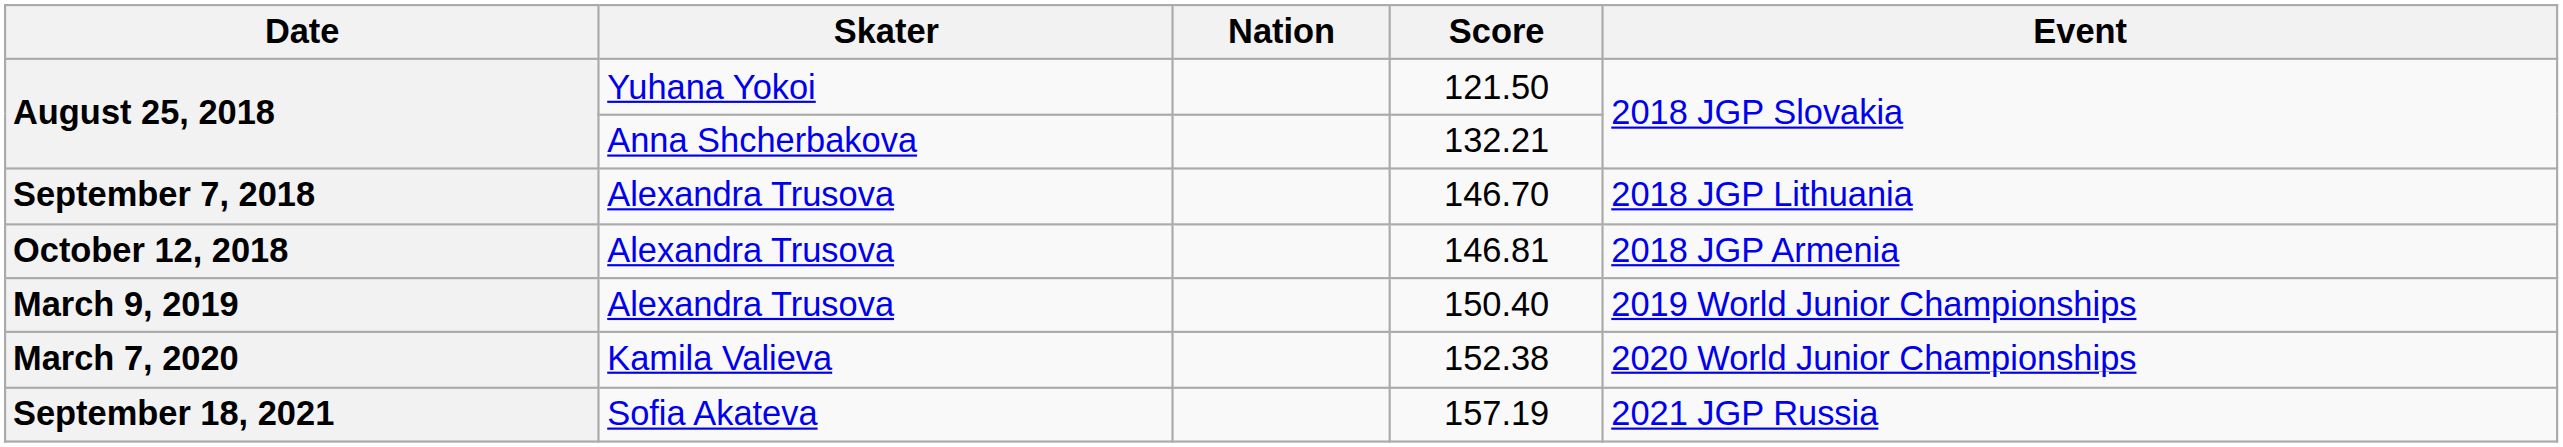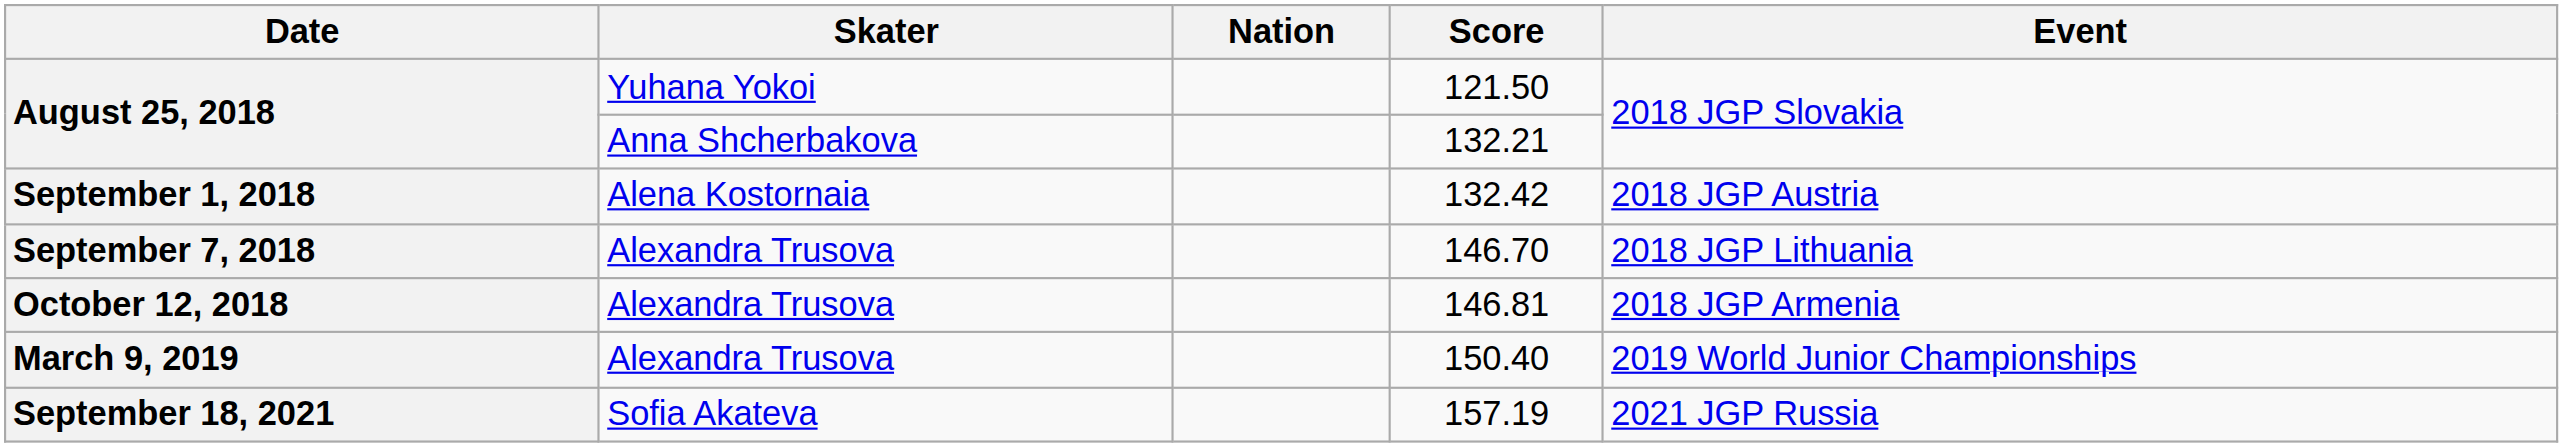+ row: September 1, 2018 | Alena Kostornaia | 132.42 | 2018 JGP Austria
- row: March 7, 2020 | Kamila Valieva | 152.38 | 2020 World Junior Championships
